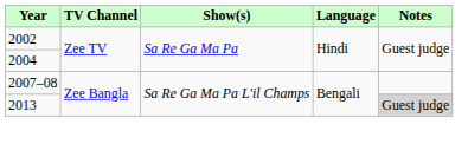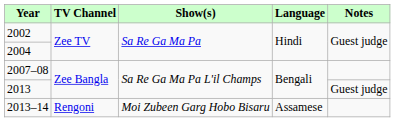2013 | Notes: lightgrey background -> no background
+ row: 2013–14 | Rengoni | Moi Zubeen Garg Hobo Bisaru | Assamese
